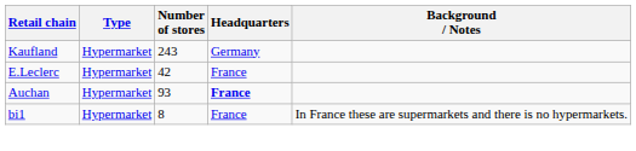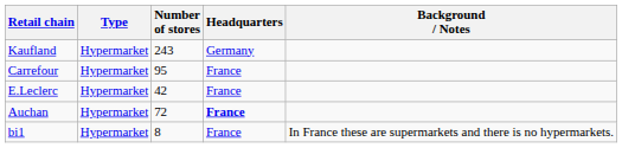+ row: Carrefour | Hypermarket | 95 | France
Auchan | Number of stores: 93 -> 72
